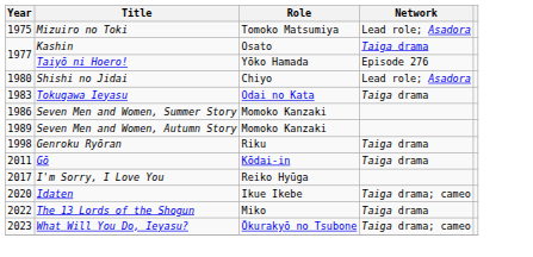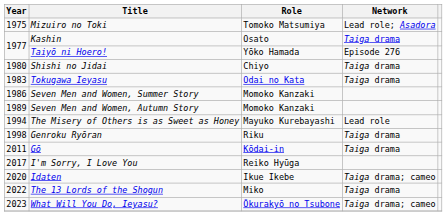Shishi no Jidai | Network: Lead role; Asadora -> Taiga drama
+ row: 1994 | The Misery of Others is as Sweet as Honey | Mayuko Kurebayashi | Lead role
